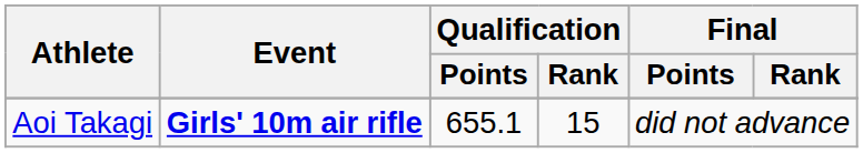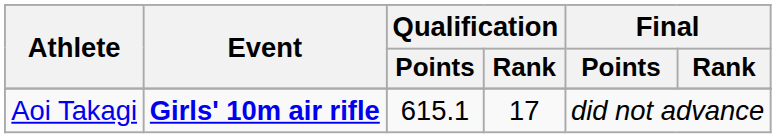Aoi Takagi | Qualification / Points: 655.1 -> 615.1
Aoi Takagi | Qualification / Rank: 15 -> 17
